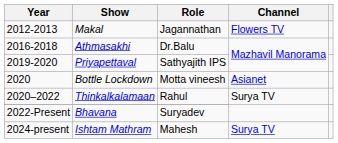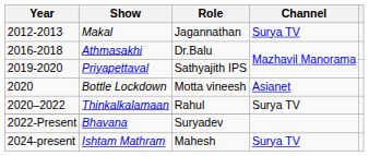Makal | Channel: Flowers TV -> Surya TV
